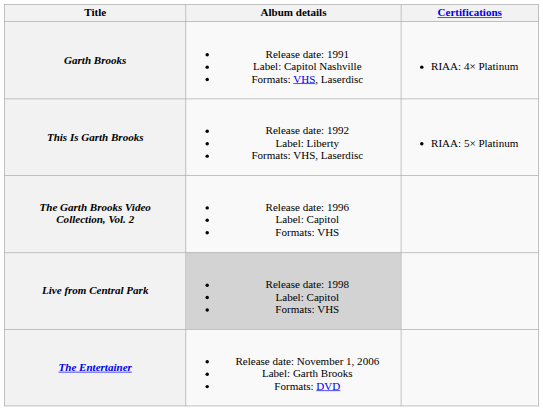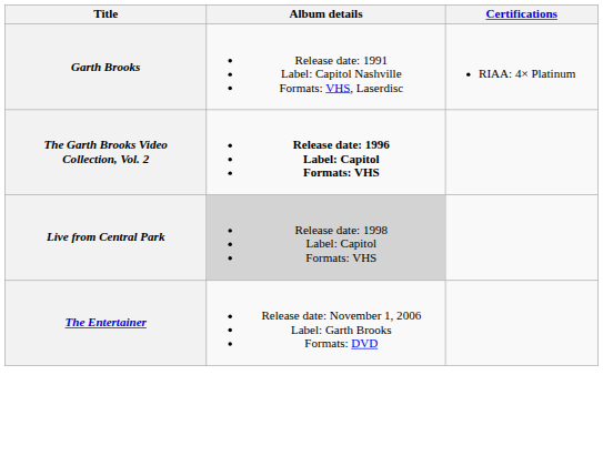- row: This Is Garth Brooks | Release date: 1992 Label: Liberty Formats: VHS, Laserdisc | RIAA: 5× Platinum
The Garth Brooks Video Collection, Vol. 2 | Album details: normal -> bold
